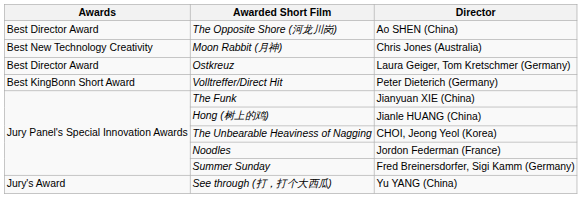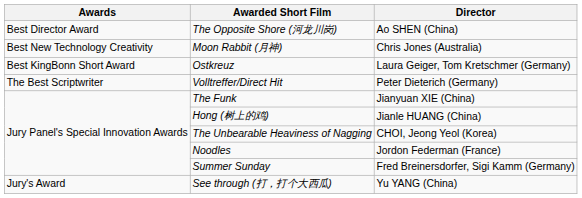Ostkreuz | Awards: Best Director Award -> Best KingBonn Short Award
Volltreffer/Direct Hit | Awards: Best KingBonn Short Award -> The Best Scriptwriter
